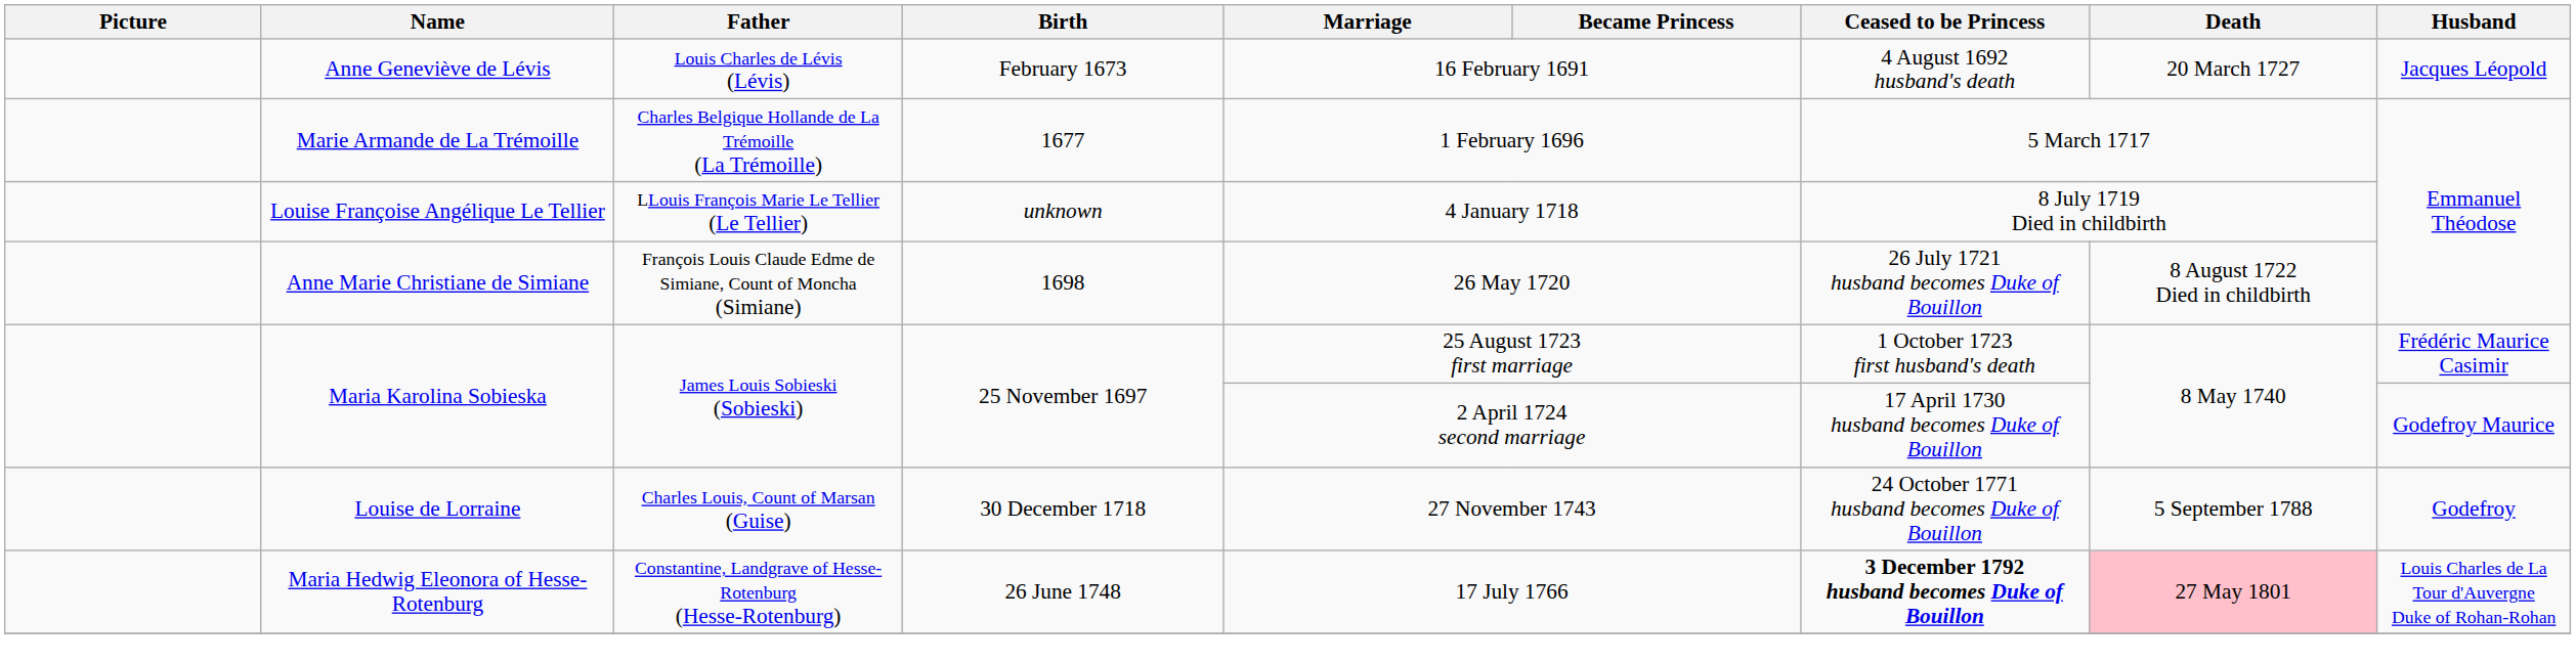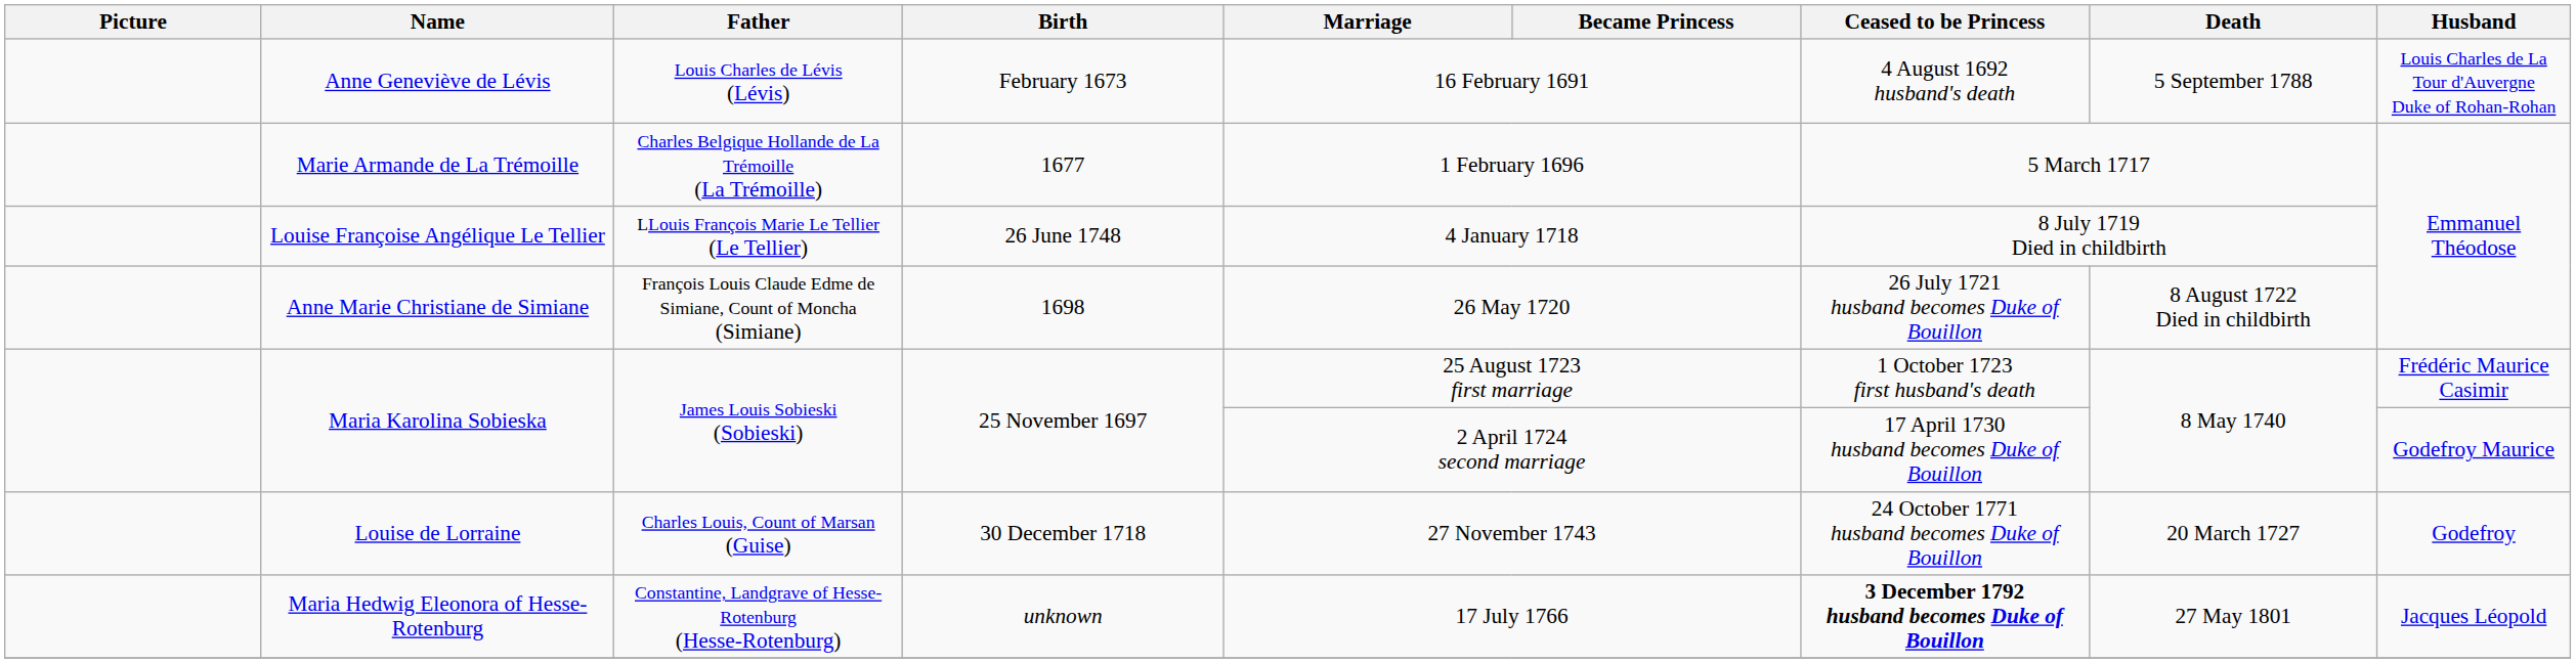Anne Geneviève de Lévis | Death: 20 March 1727 -> 5 September 1788
Anne Geneviève de Lévis | Husband: Jacques Léopold -> Louis Charles de La Tour d'Auvergne Duke of Rohan-Rohan
Louise Françoise Angélique Le Tellier | Birth: unknown -> 26 June 1748
Louise de Lorraine | Death: 5 September 1788 -> 20 March 1727
Maria Hedwig Eleonora of Hesse-Rotenburg | Birth: 26 June 1748 -> unknown
Maria Hedwig Eleonora of Hesse-Rotenburg | Death: pink background -> no background
Maria Hedwig Eleonora of Hesse-Rotenburg | Husband: Louis Charles de La Tour d'Auvergne Duke of Rohan-Rohan -> Jacques Léopold
